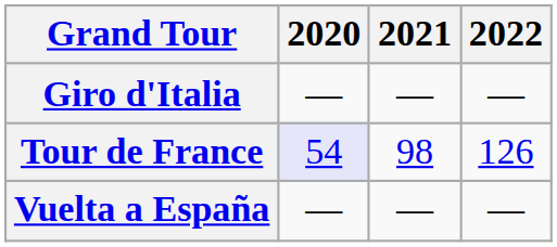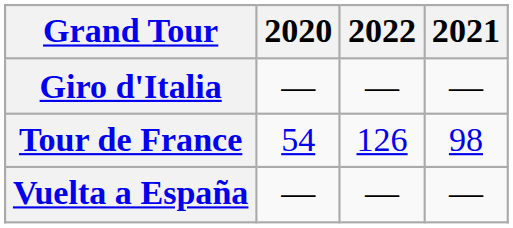columns swapped: 2021 <-> 2022
Tour de France | 2020: lavender background -> no background
